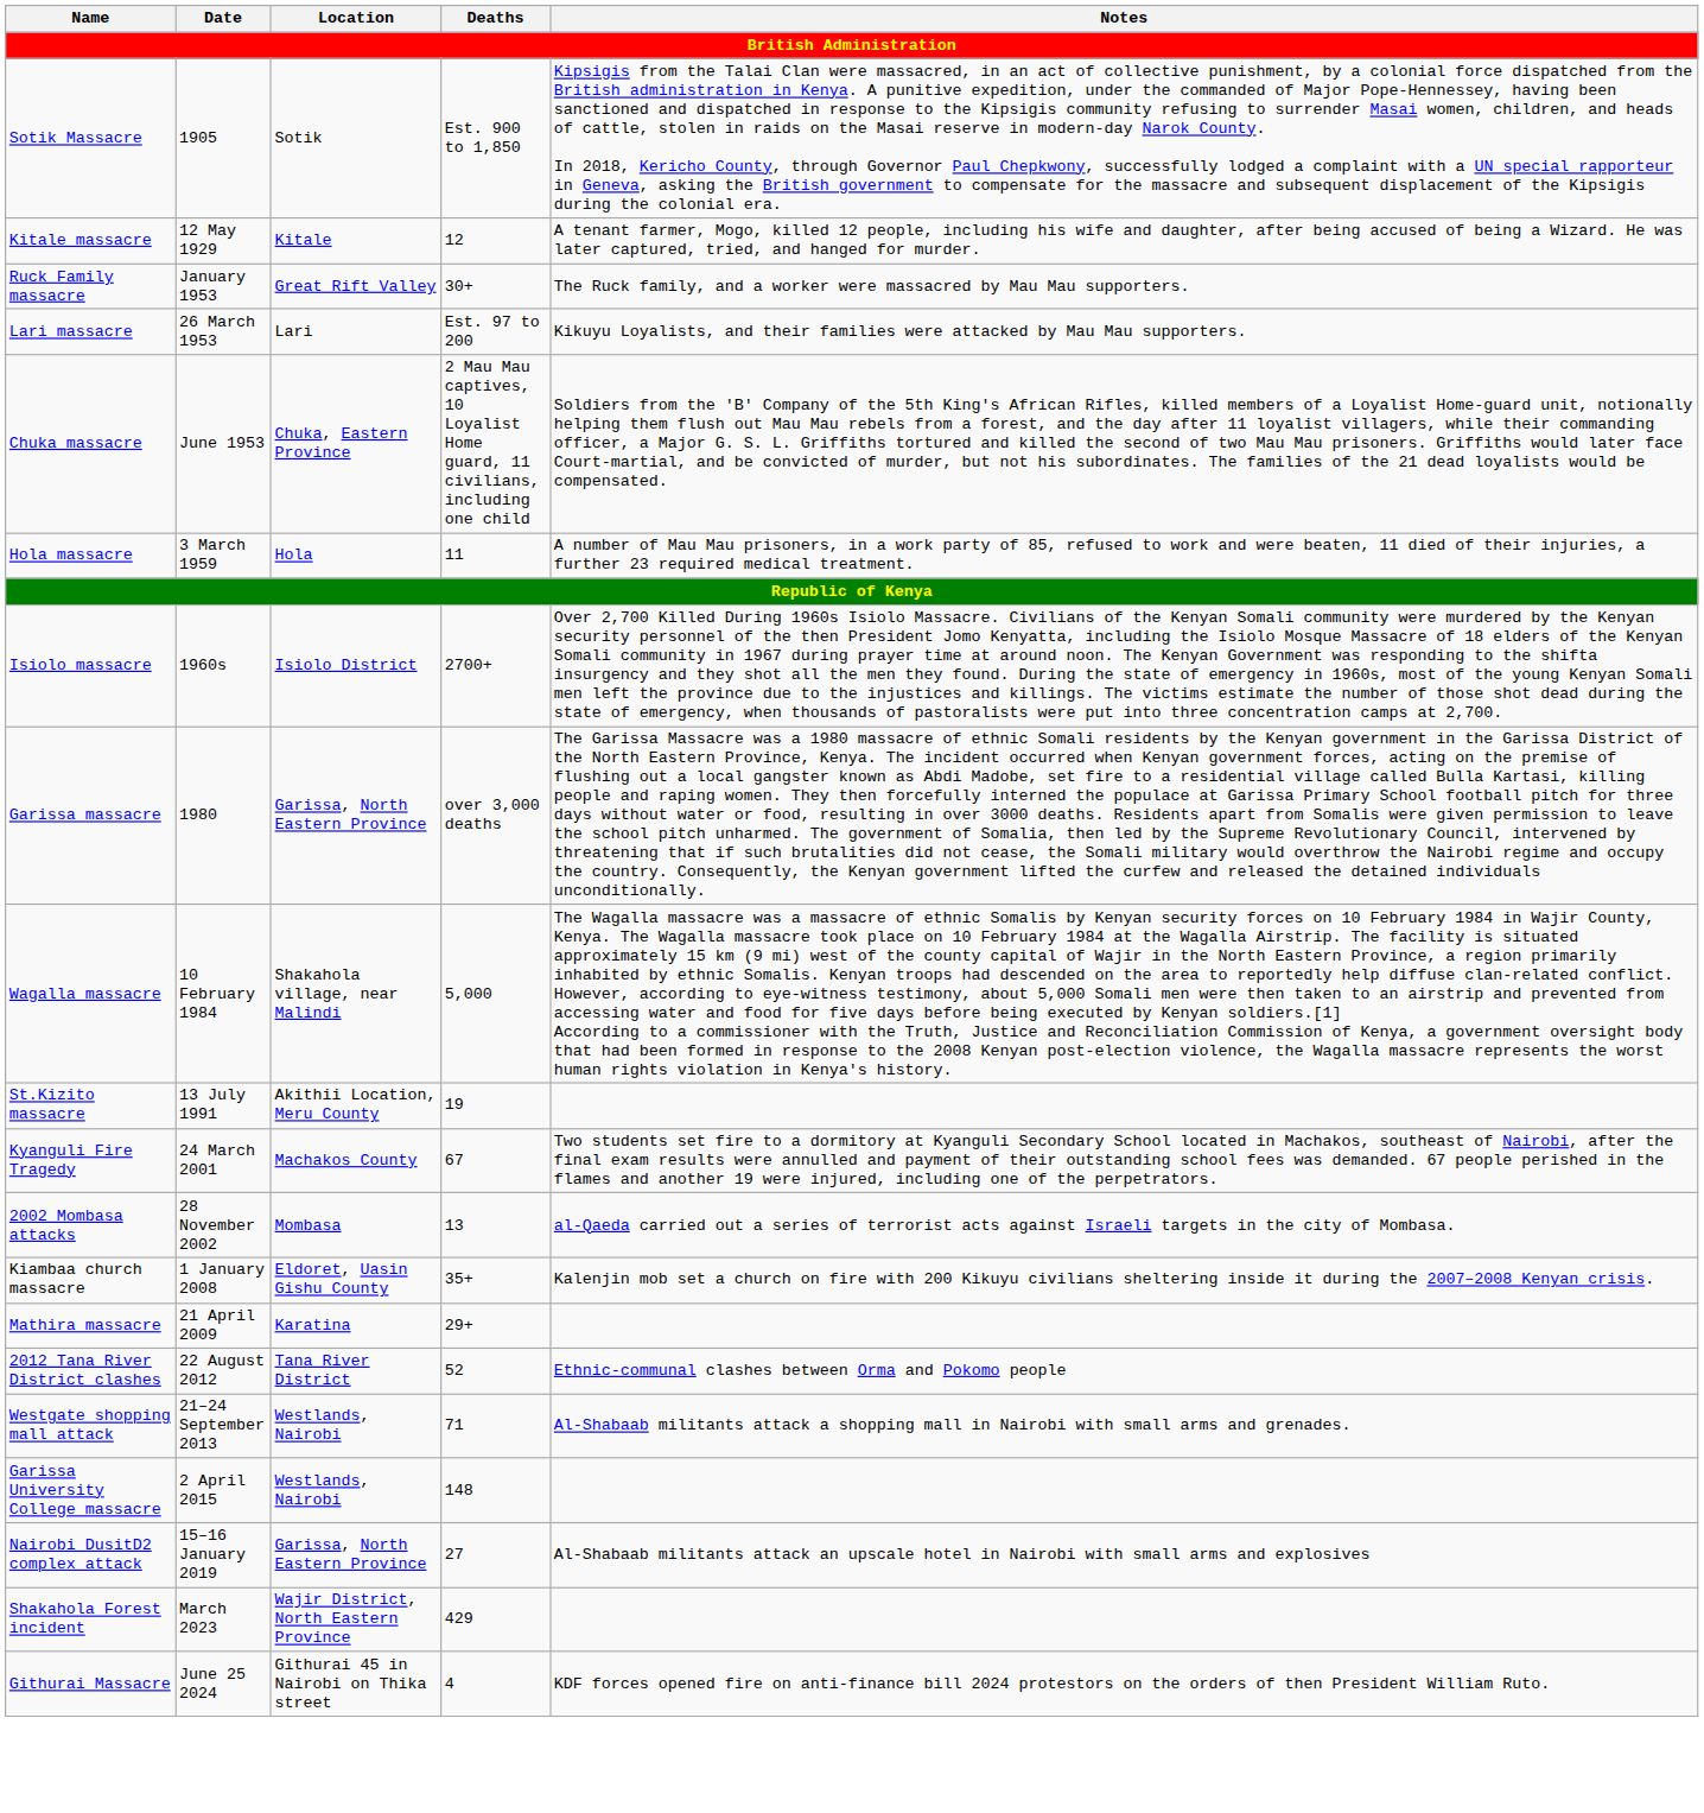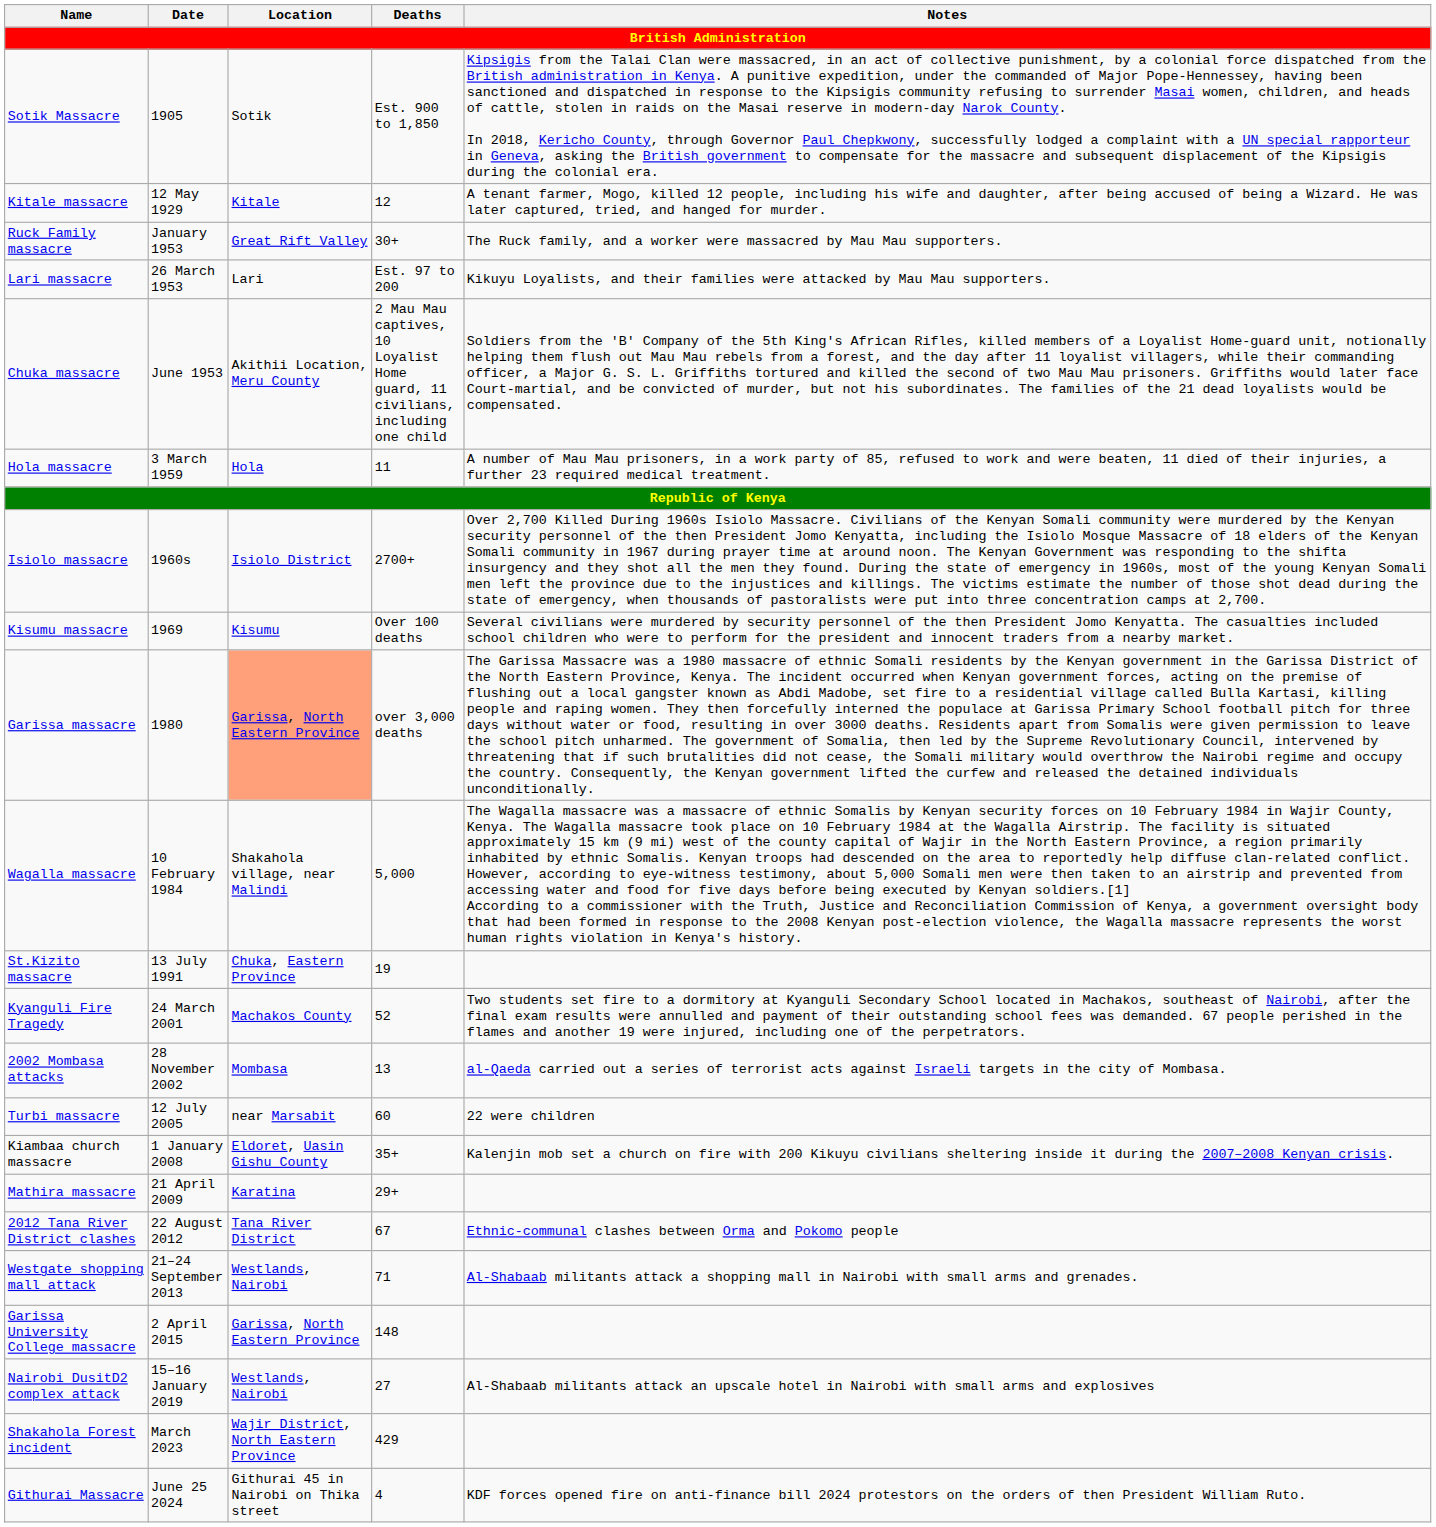Chuka massacre | Location: Chuka, Eastern Province -> Akithii Location, Meru County
+ row: Kisumu massacre | 1969 | Kisumu | Over 100 deaths | Several civilians were murdered by security personnel of the then President Jomo Kenyatta. The casualties included school children who were to perform for the president and innocent traders from a nearby market.
Garissa massacre | Location: no background -> lightsalmon background
St.Kizito massacre | Location: Akithii Location, Meru County -> Chuka, Eastern Province
Kyanguli Fire Tragedy | Deaths: 67 -> 52
+ row: Turbi massacre | 12 July 2005 | near Marsabit | 60 | 22 were children
2012 Tana River District clashes | Deaths: 52 -> 67
Garissa University College massacre | Location: Westlands, Nairobi -> Garissa, North Eastern Province
Nairobi DusitD2 complex attack | Location: Garissa, North Eastern Province -> Westlands, Nairobi
